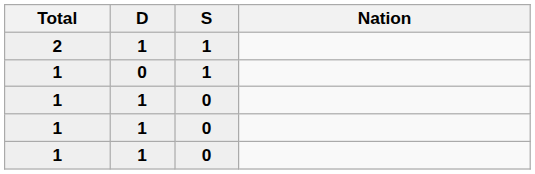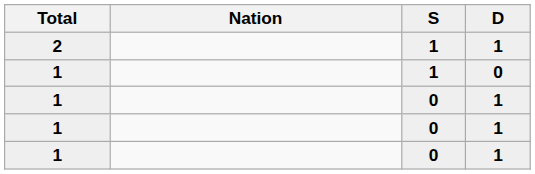columns swapped: Nation <-> D
